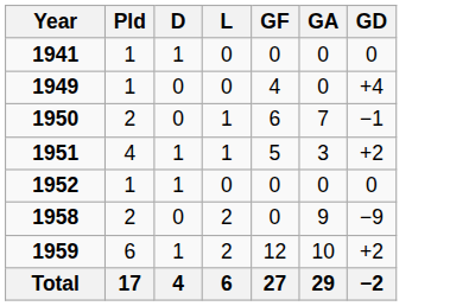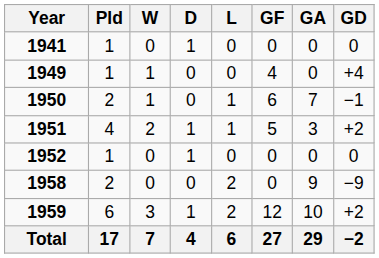+ column: W | 0 | 1 | 1 | 2 | 0 | 0 | 3 | 7
